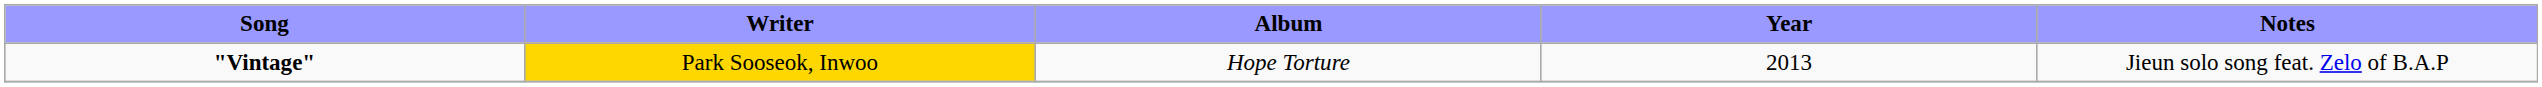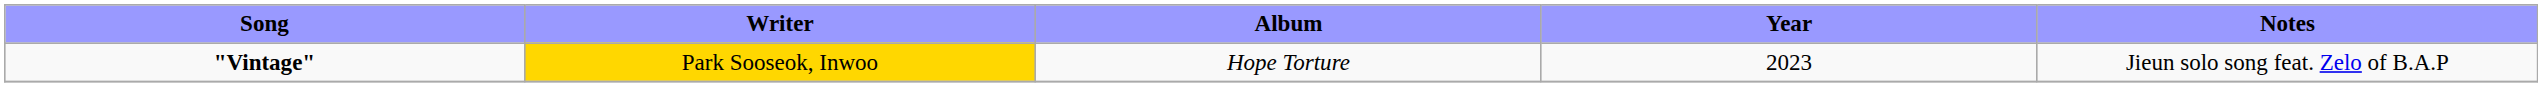"Vintage" | Year: 2013 -> 2023
